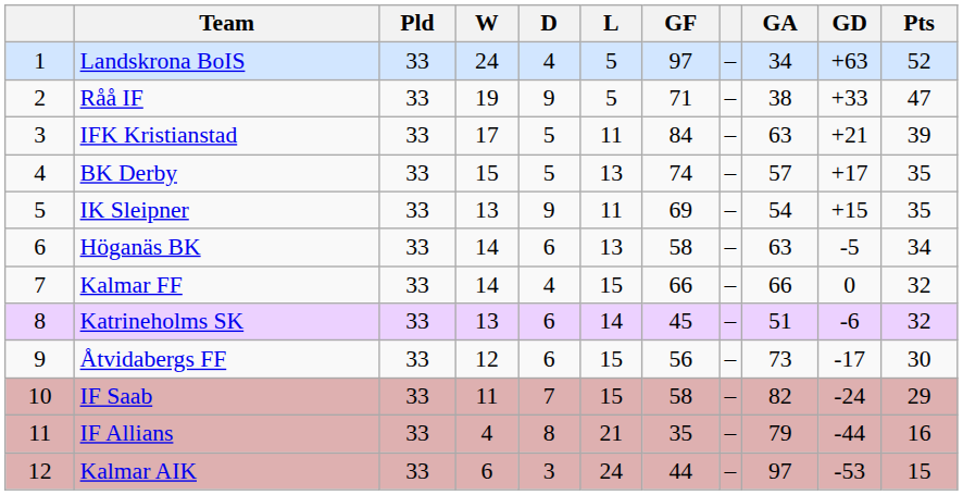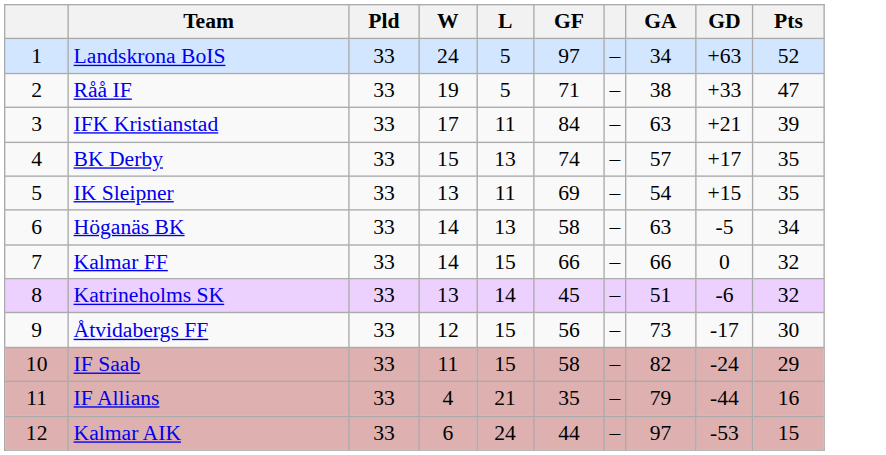- column: D | 4 | 9 | 5 | 5 | 9 | 6 | 4 | 6 | 6 | 7 | 8 | 3
